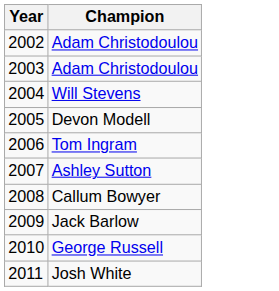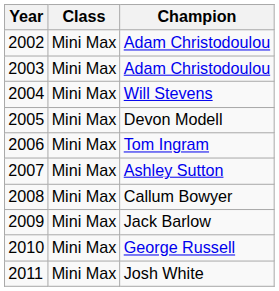+ column: Class | Mini Max | Mini Max | Mini Max | Mini Max | Mini Max | Mini Max | Mini Max | Mini Max | Mini Max | Mini Max
